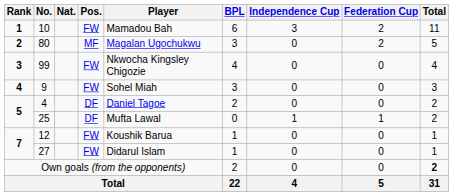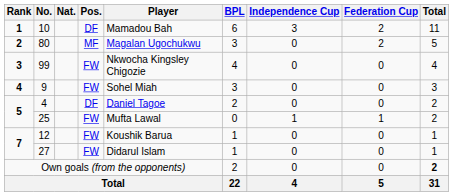10 | Pos.: FW -> DF
25 | Pos.: DF -> FW
